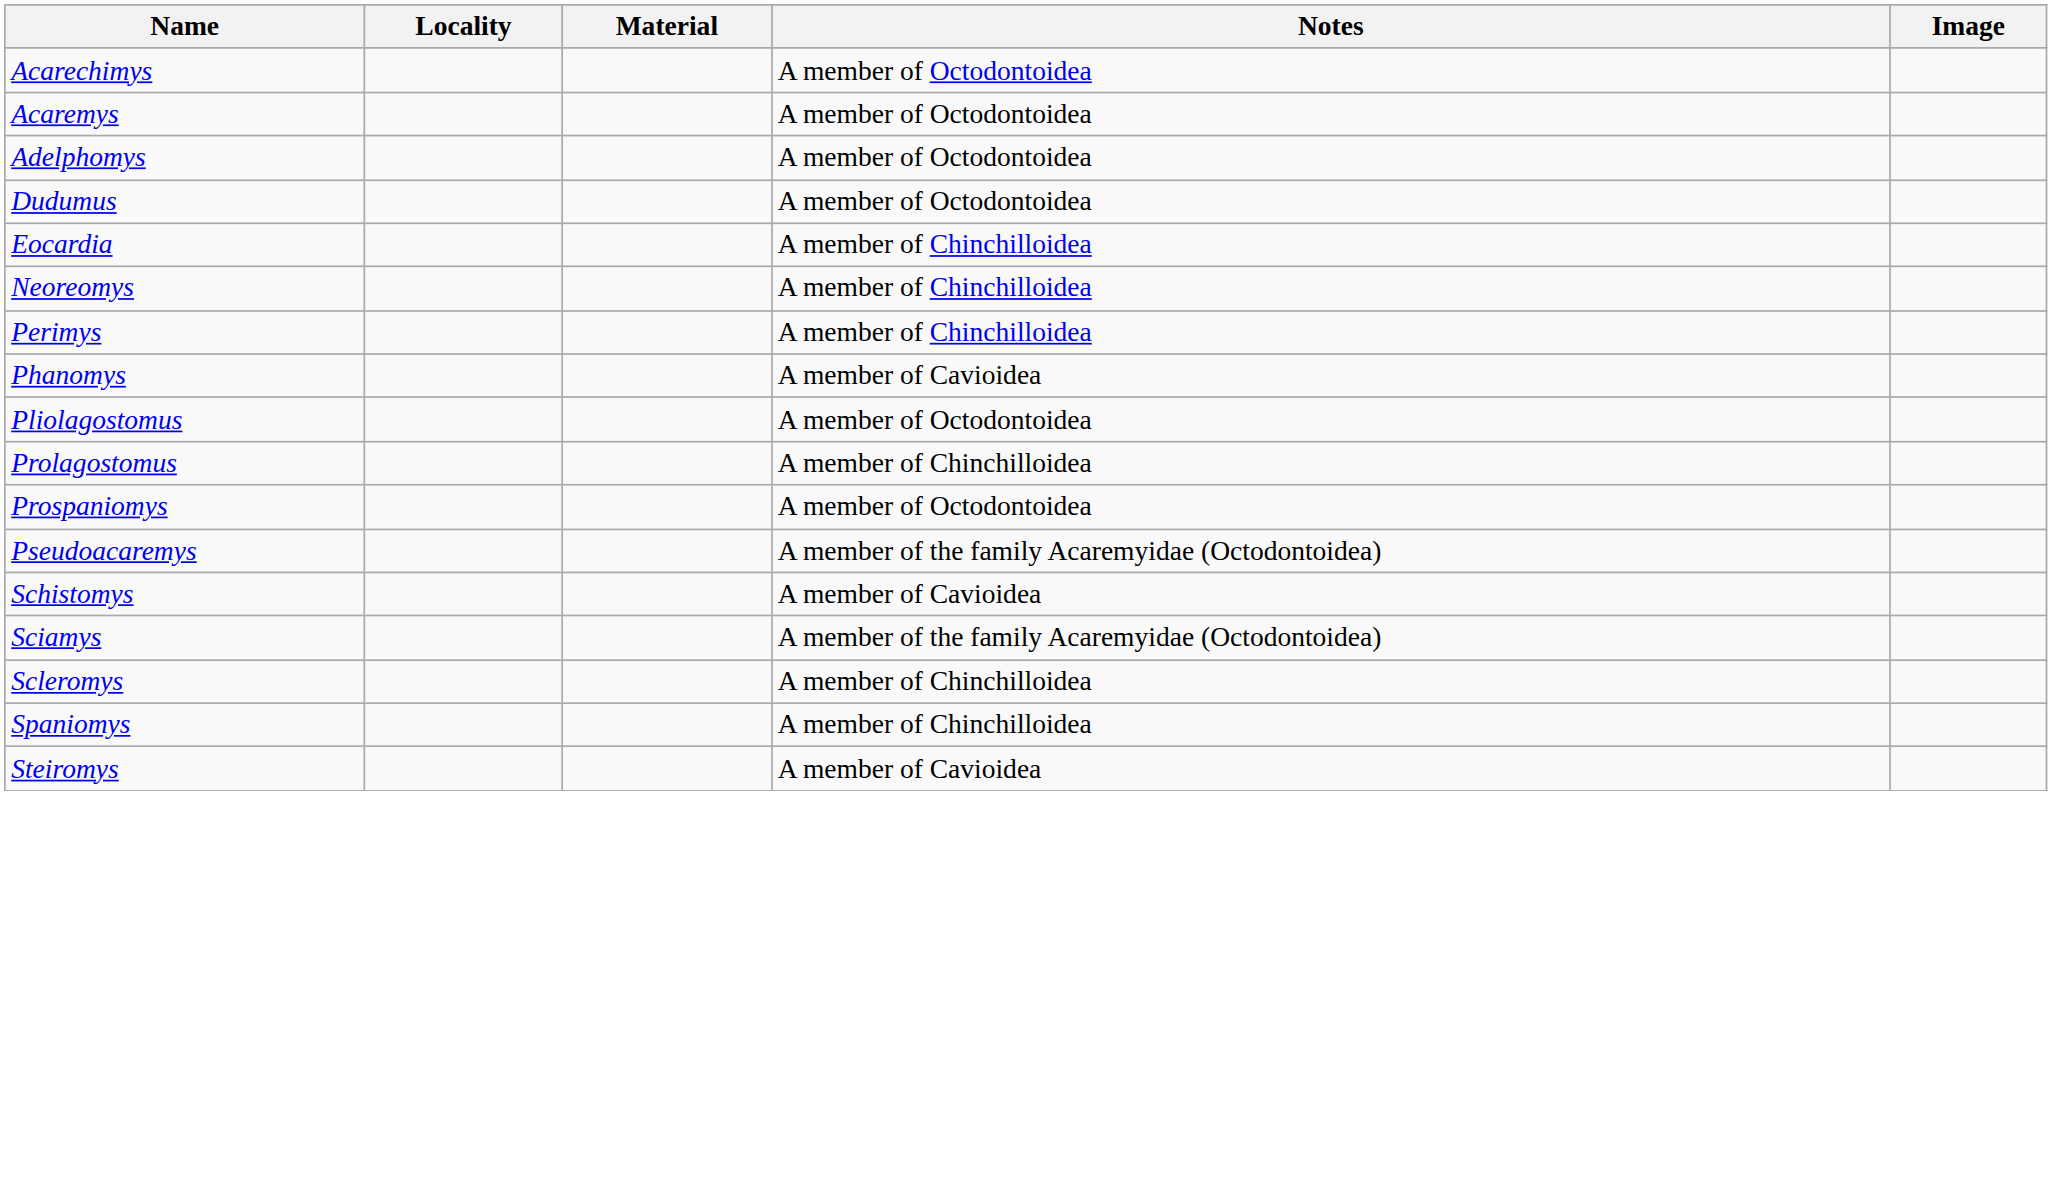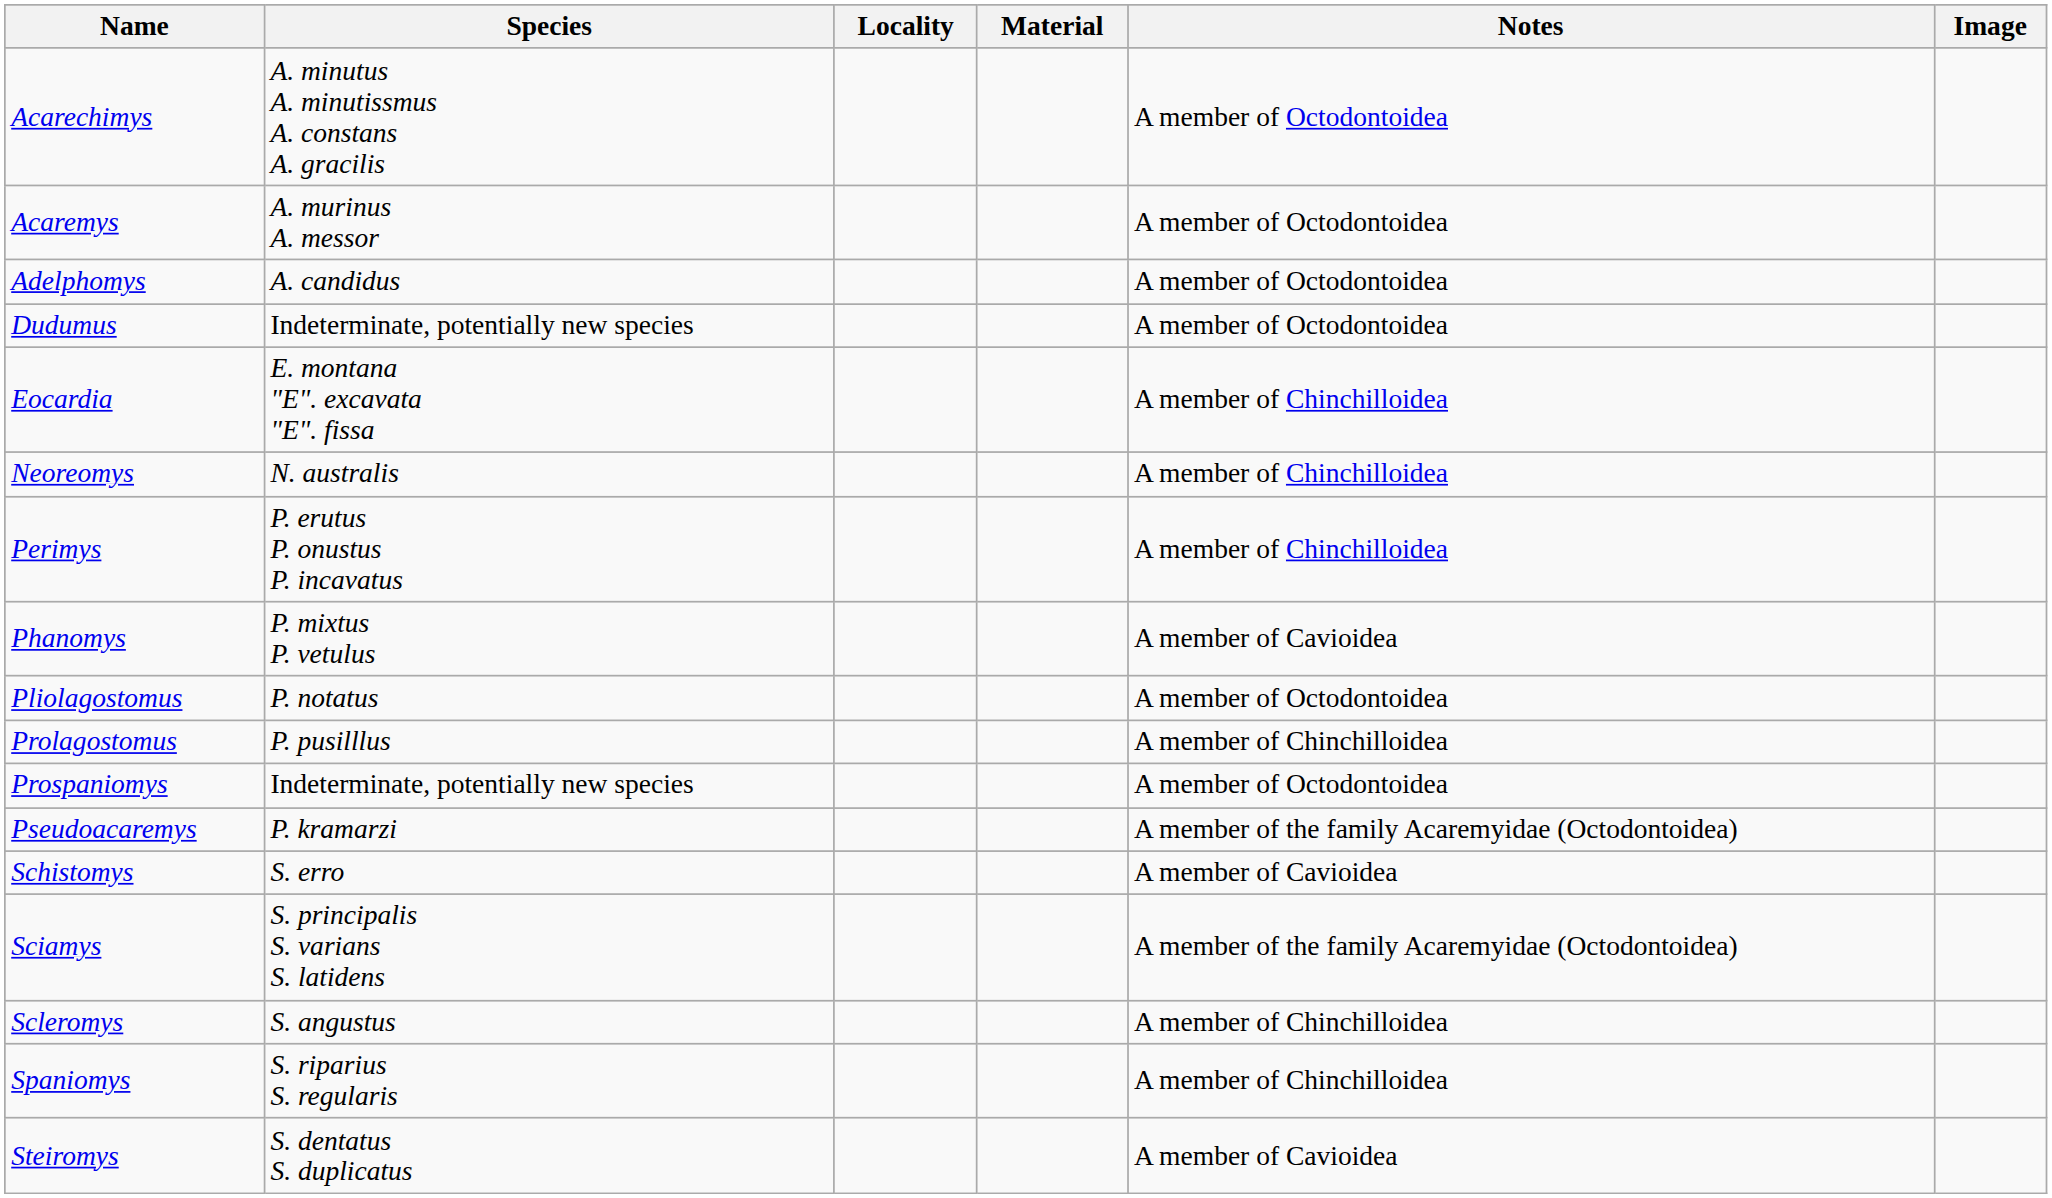+ column: Species | A. minutus A. minutissmus A. constans A. gracilis | A. murinus A. messor | A. candidus | Indeterminate, potentially new species | E. montana "E". excavata "E". fissa | N. australis | P. erutus P. onustus P. incavatus | P. mixtus P. vetulus | P. notatus | P. pusilllus | Indeterminate, potentially new species | P. kramarzi | S. erro | S. principalis S. varians S. latidens | S. angustus | S. riparius S. regularis | S. dentatus S. duplicatus
